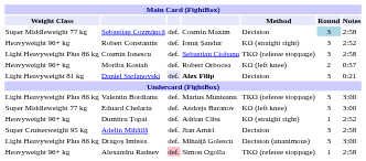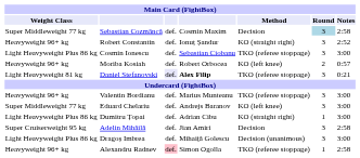Cosmin Ionescu | Notes: 2:58 -> 3:00
Daniel Stefanovski | Method: Decision -> TKO (referee stoppage)
Valentin Bordianu | Weight Class: Light Heavyweight Plus 86 kg -> Heavyweight 96+ kg
Dumitru Țopai | Weight Class: Heavyweight 96+ kg -> Light Heavyweight Plus 86 kg
Dumitru Țopai | Notes: 2:52 -> 3:00
